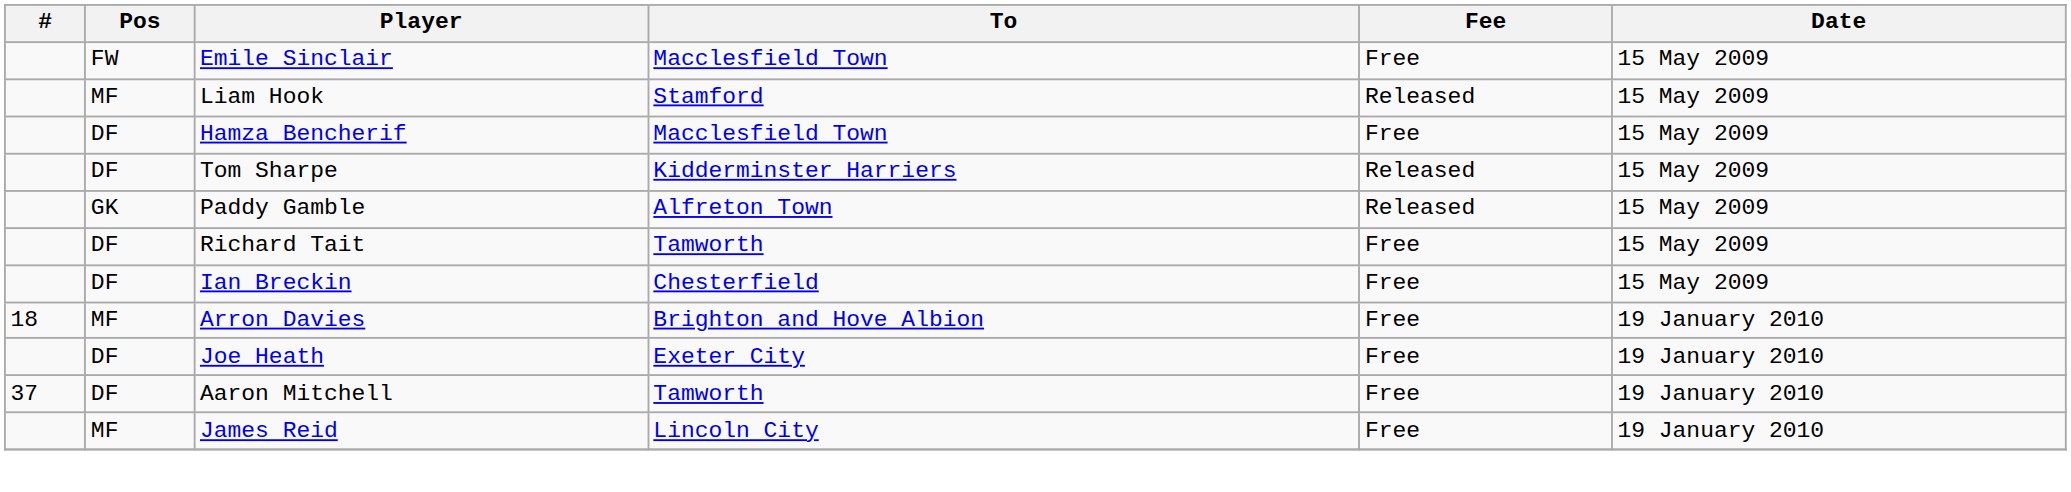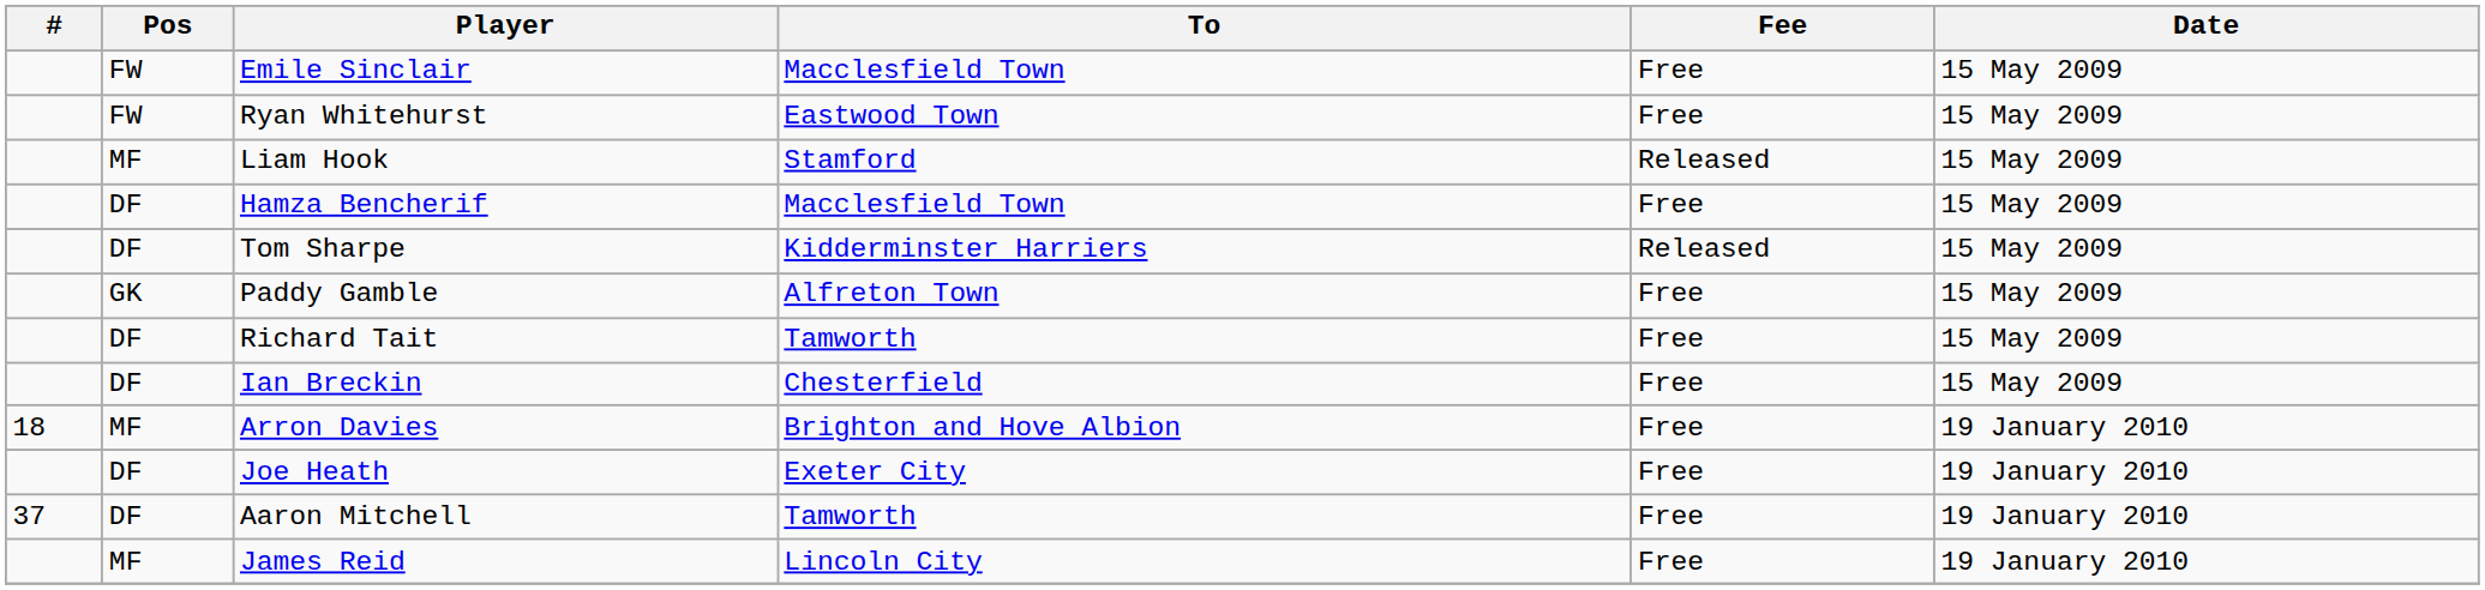+ row: FW | Ryan Whitehurst | Eastwood Town | Free | 15 May 2009
Paddy Gamble | Fee: Released -> Free
